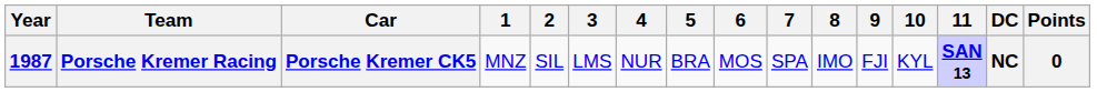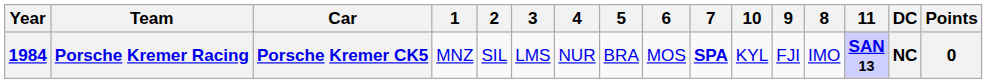columns swapped: 8 <-> 10
Porsche Kremer Racing | Year: 1987 -> 1984
Porsche Kremer Racing | 7: normal -> bold
